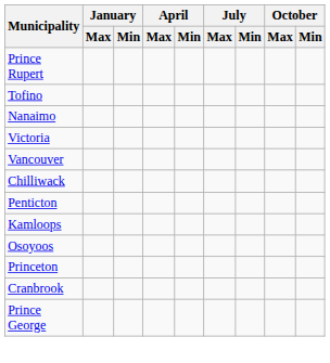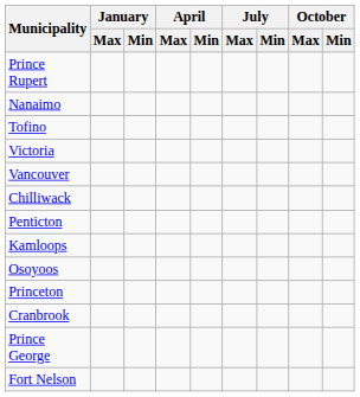rows swapped: Tofino <-> Nanaimo
+ row: Fort Nelson
